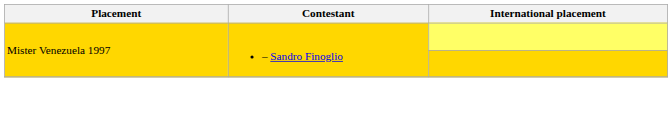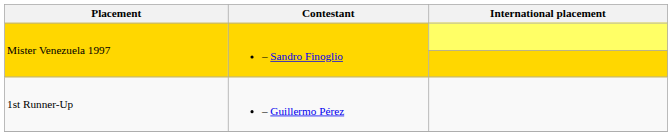+ row: 1st Runner-Up | – Guillermo Pérez
